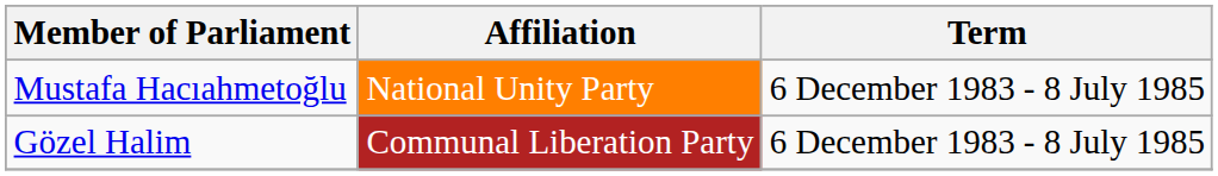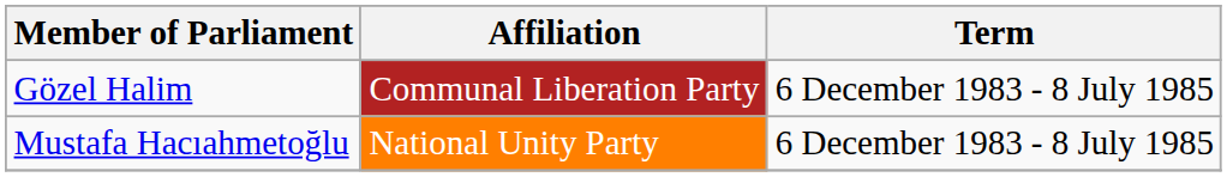rows swapped: Mustafa Hacıahmetoğlu <-> Gözel Halim
